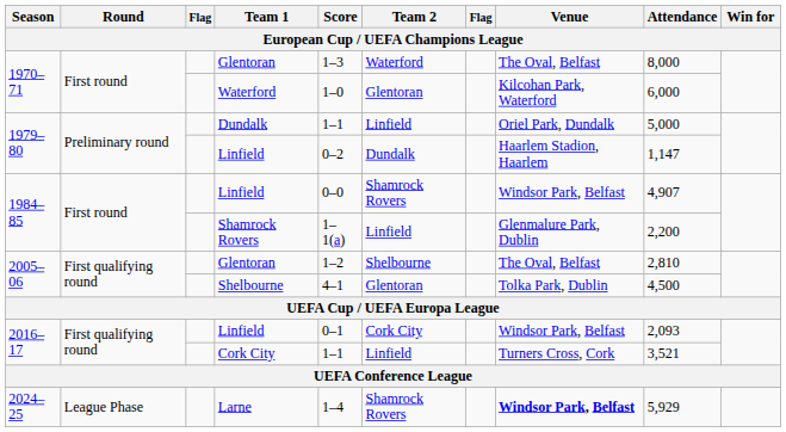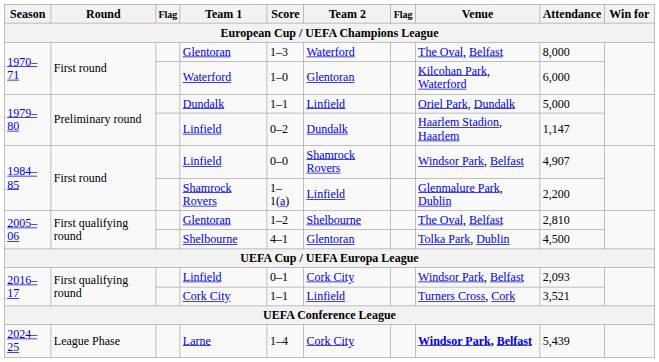Larne | Team 2: Shamrock Rovers -> Cork City
Larne | Attendance: 5,929 -> 5,439
